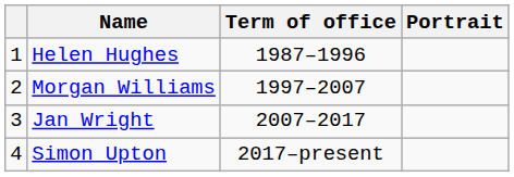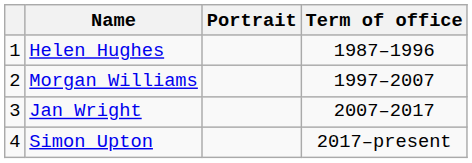columns swapped: Portrait <-> Term of office
